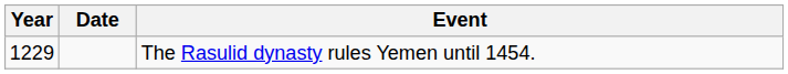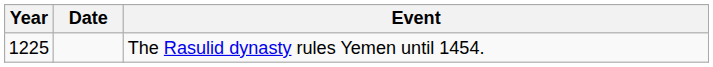The Rasulid dynasty rules Yemen until 1454. | Year: 1229 -> 1225
